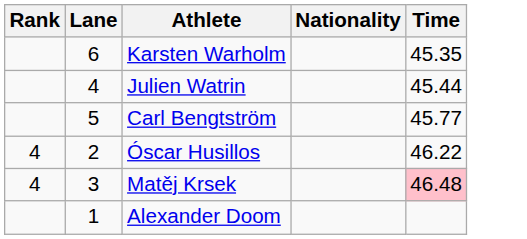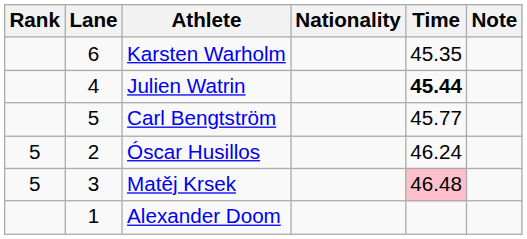+ column: Note
Julien Watrin | Time: normal -> bold
Óscar Husillos | Rank: 4 -> 5
Óscar Husillos | Time: 46.22 -> 46.24
Matěj Krsek | Rank: 4 -> 5
